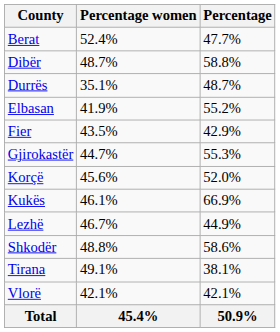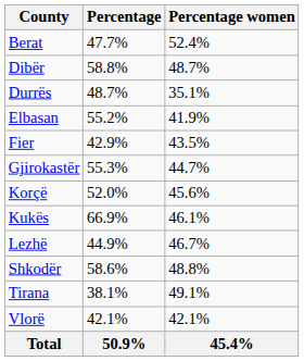columns swapped: Percentage <-> Percentage women
